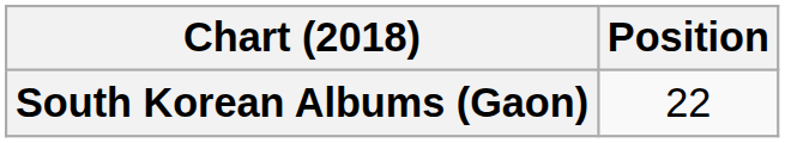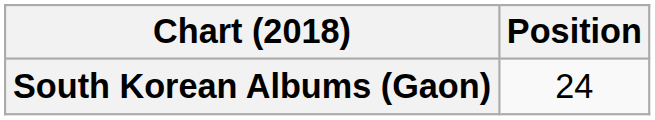South Korean Albums (Gaon) | Position: 22 -> 24
